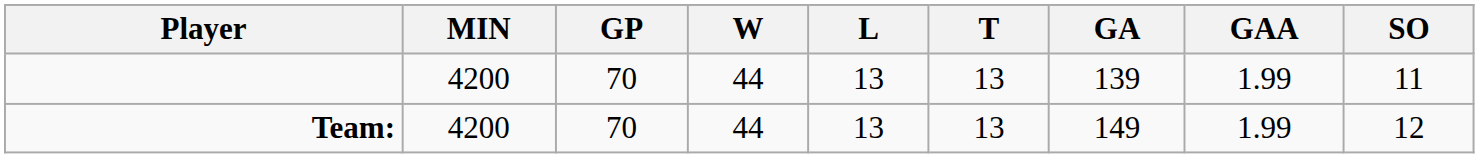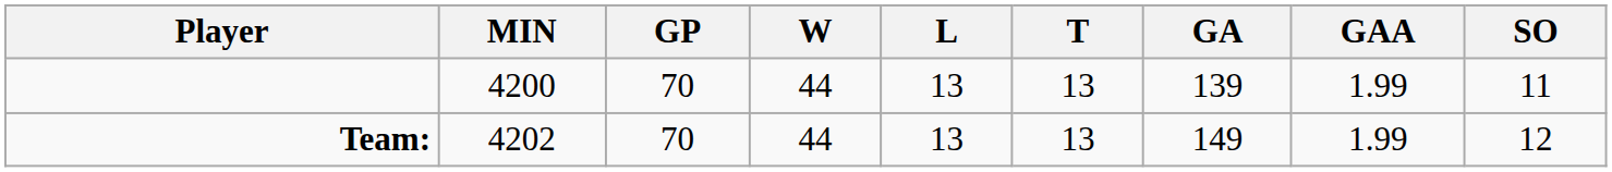Team: | MIN: 4200 -> 4202
